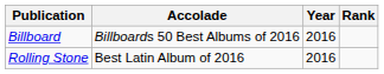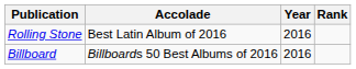rows swapped: Billboard <-> Rolling Stone
